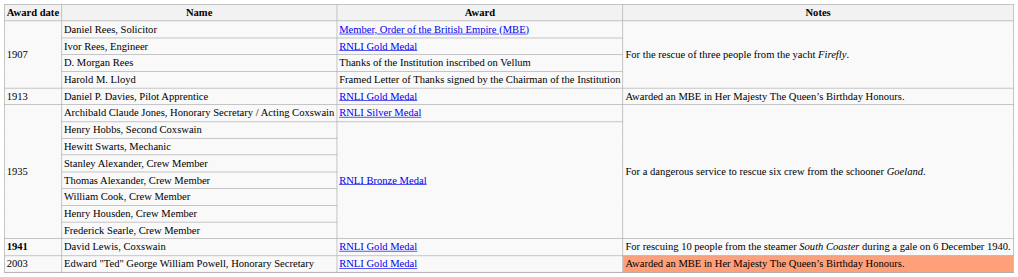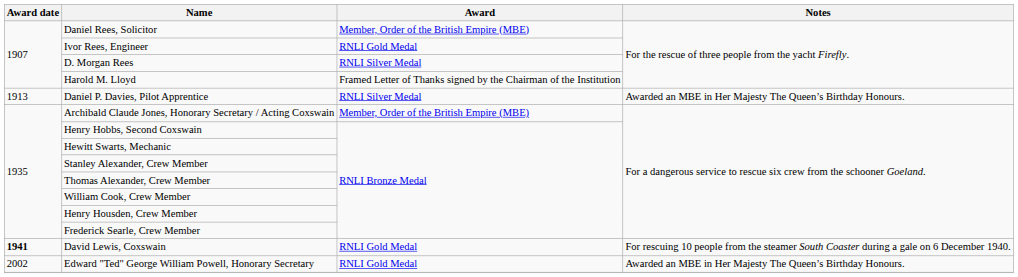D. Morgan Rees | Award: Thanks of the Institution inscribed on Vellum -> RNLI Silver Medal
Daniel P. Davies, Pilot Apprentice | Award: RNLI Gold Medal -> RNLI Silver Medal
Archibald Claude Jones, Honorary Secretary / Acting Coxswain | Award: RNLI Silver Medal -> Member, Order of the British Empire (MBE)
Edward "Ted" George William Powell, Honorary Secretary | Award date: 2003 -> 2002
Edward "Ted" George William Powell, Honorary Secretary | Notes: lightsalmon background -> no background
